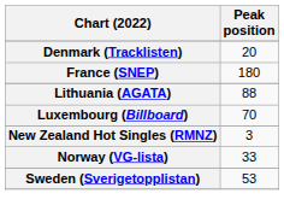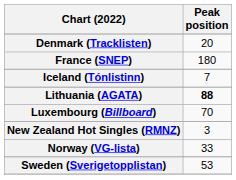+ row: Iceland (Tónlistinn) | 7
Lithuania (AGATA) | Peak position: normal -> bold
